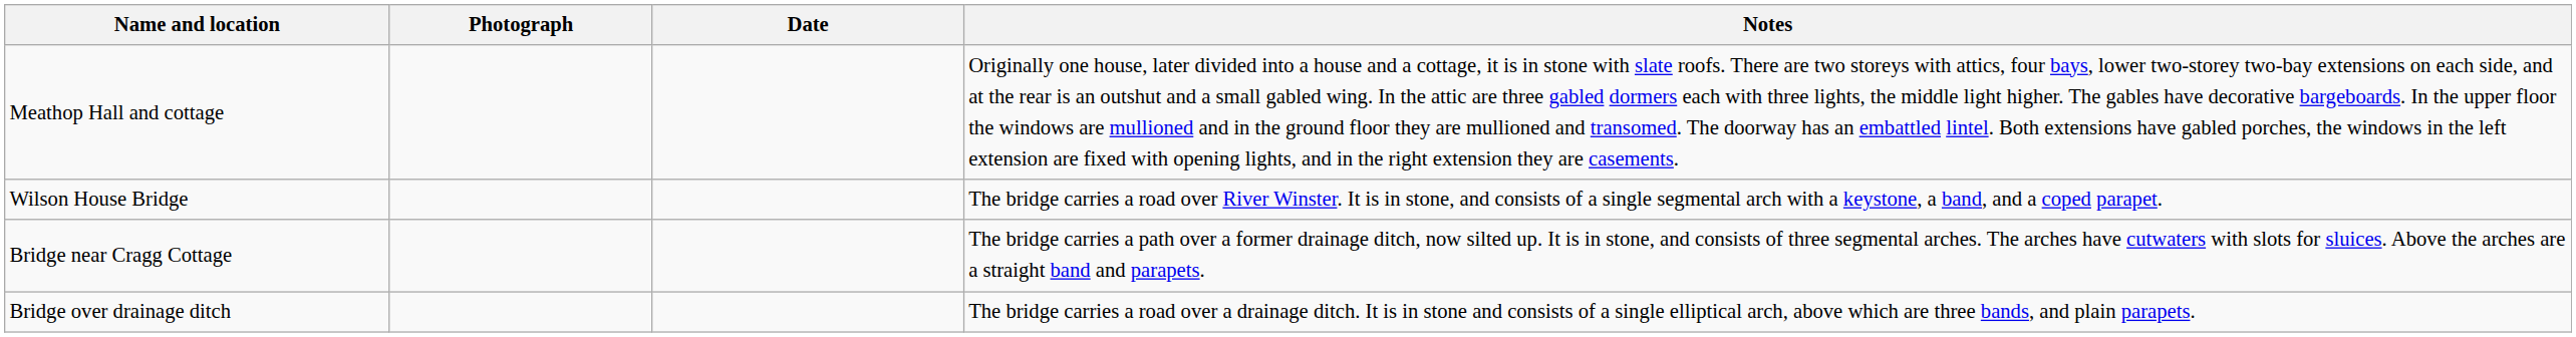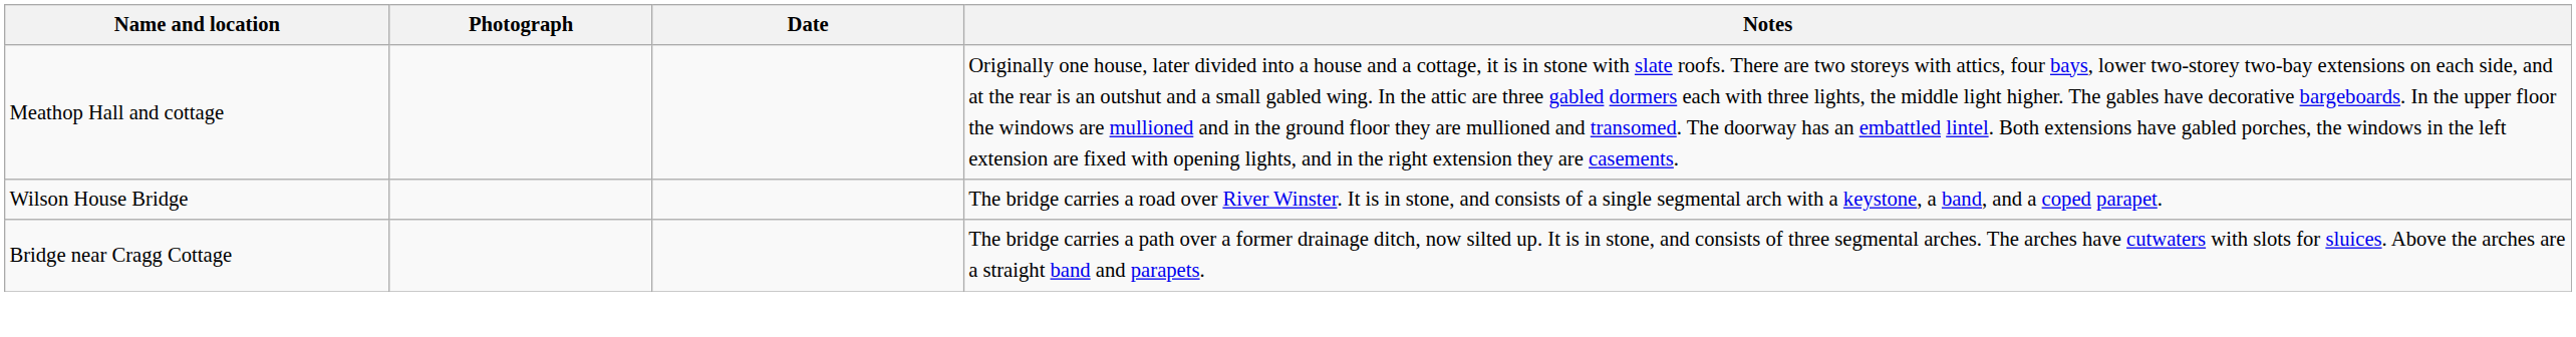- row: Bridge over drainage ditch | The bridge carries a road over a drainage ditch. It is in stone and consists of a single elliptical arch, above which are three bands, and plain parapets.
